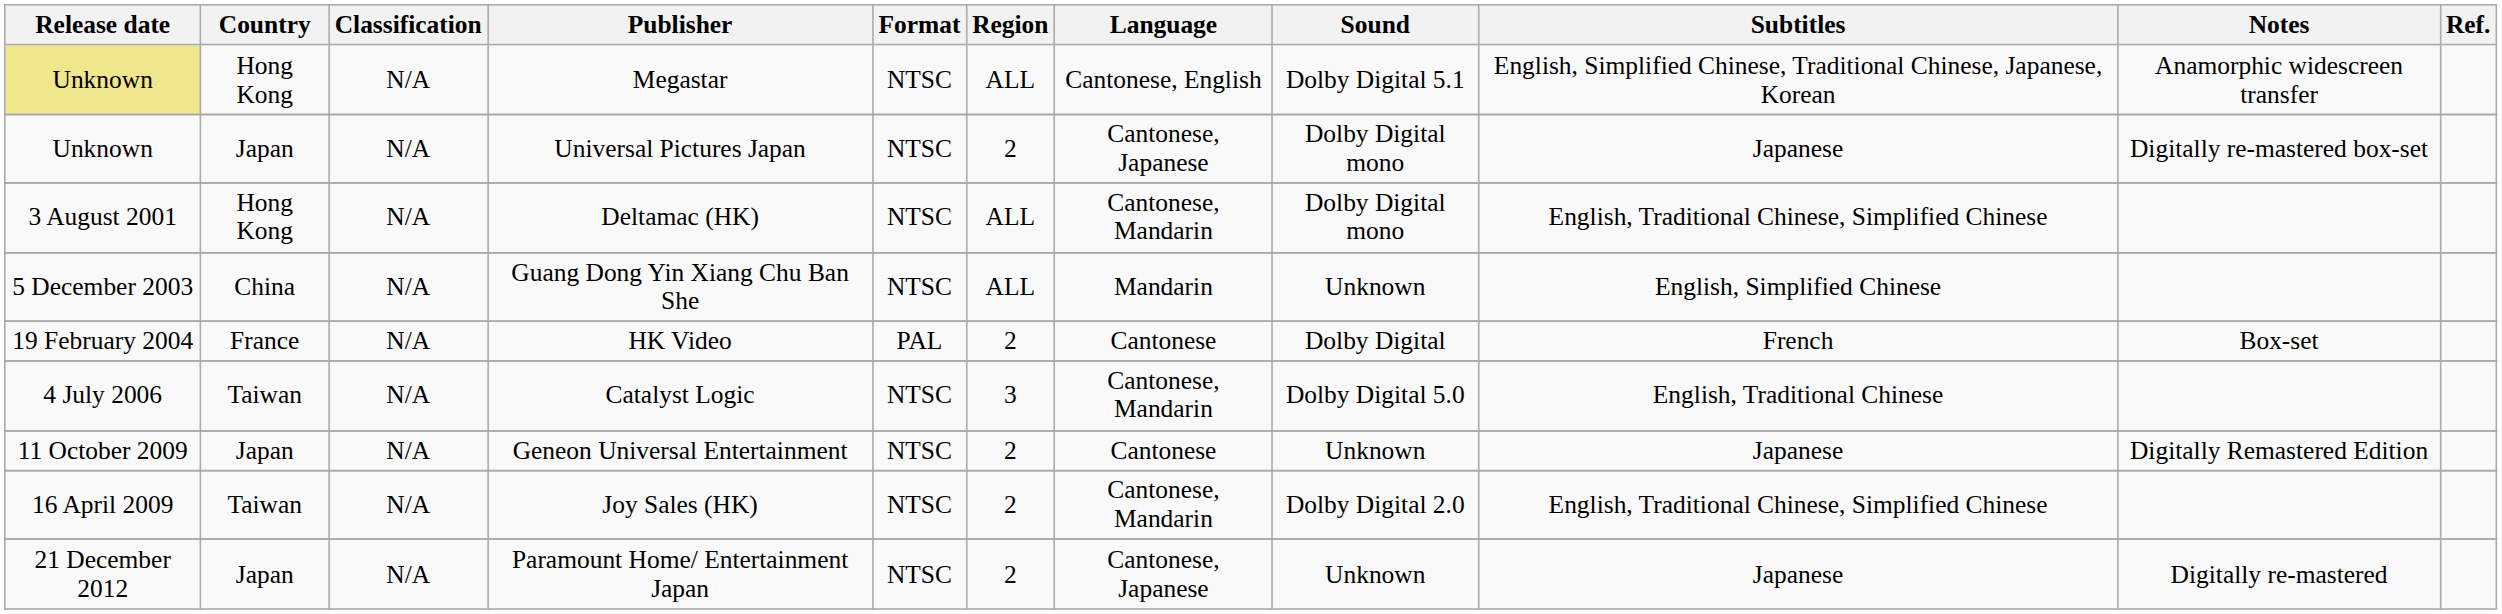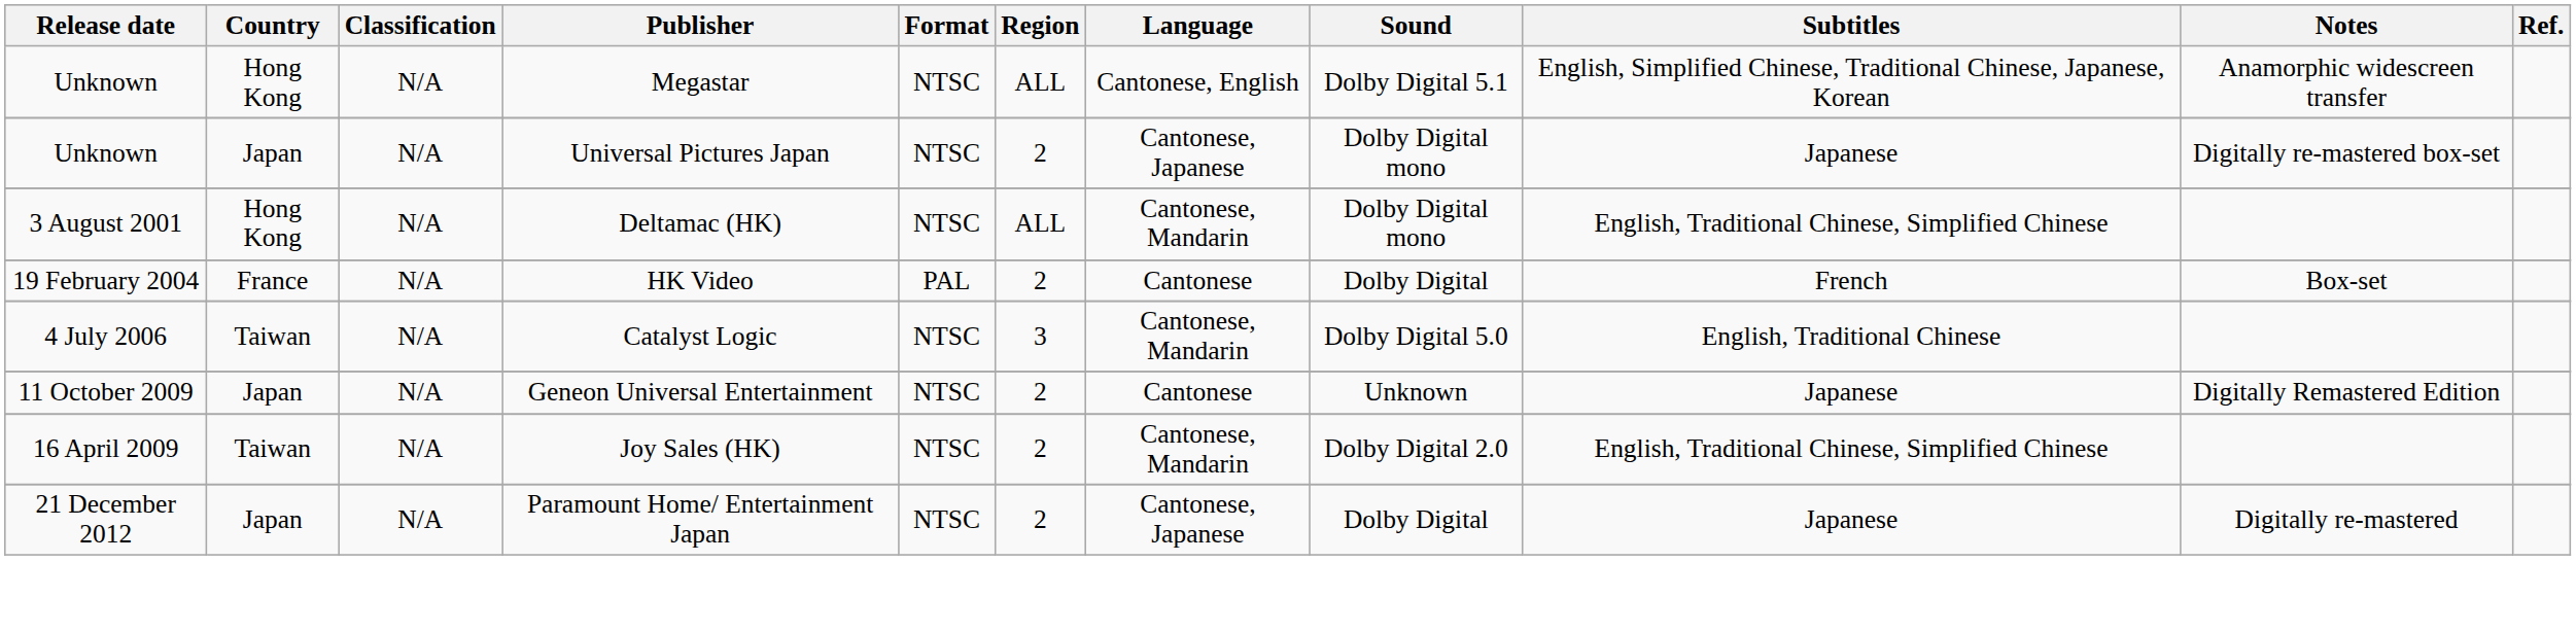Megastar | Release date: khaki background -> no background
- row: 5 December 2003 | China | N/A | Guang Dong Yin Xiang Chu Ban She | NTSC | ALL | Mandarin | Unknown | English, Simplified Chinese
Paramount Home/ Entertainment Japan | Sound: Unknown -> Dolby Digital
